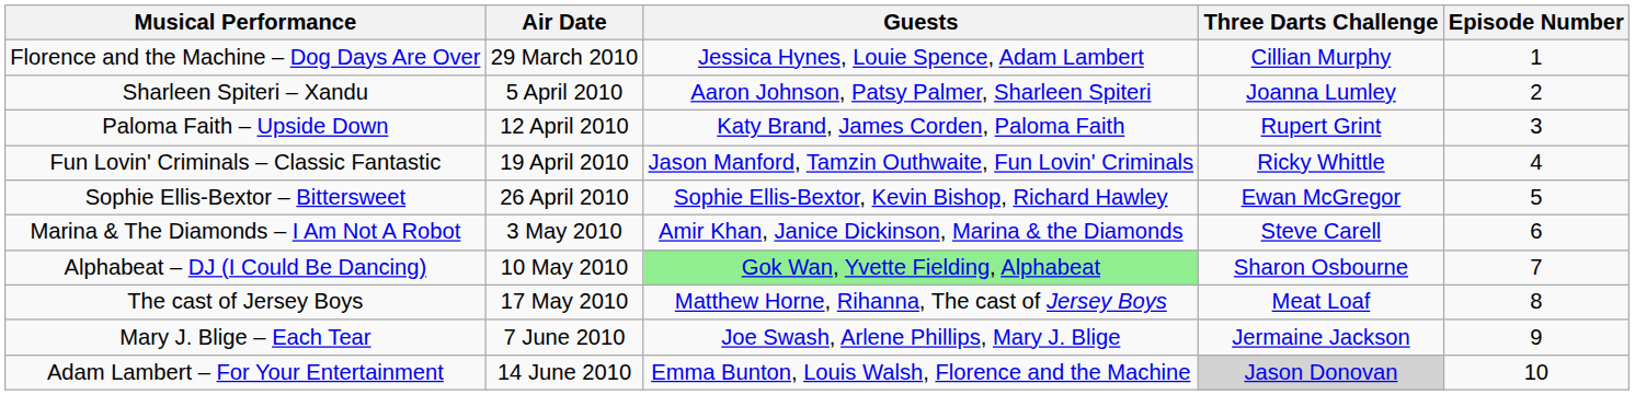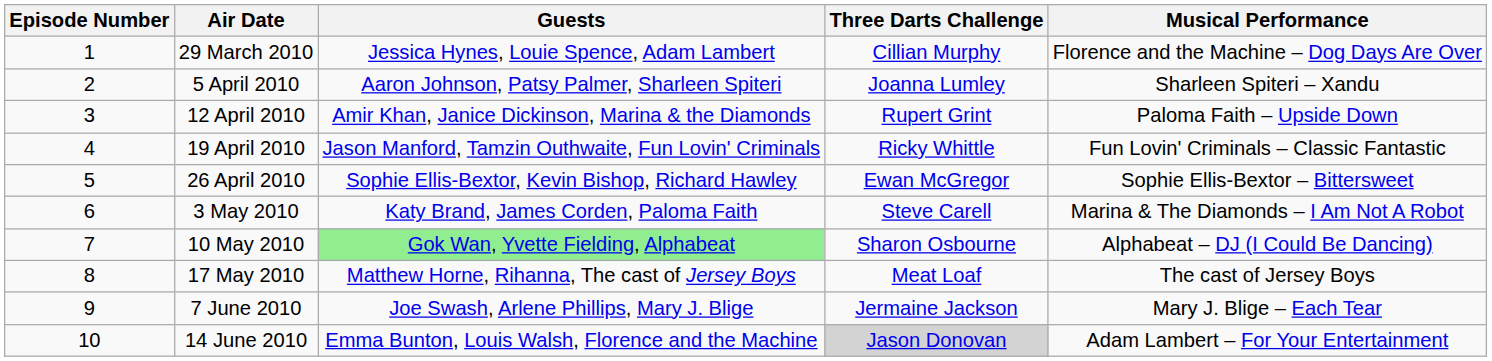columns swapped: Episode Number <-> Musical Performance
12 April 2010 | Guests: Katy Brand, James Corden, Paloma Faith -> Amir Khan, Janice Dickinson, Marina & the Diamonds
3 May 2010 | Guests: Amir Khan, Janice Dickinson, Marina & the Diamonds -> Katy Brand, James Corden, Paloma Faith
